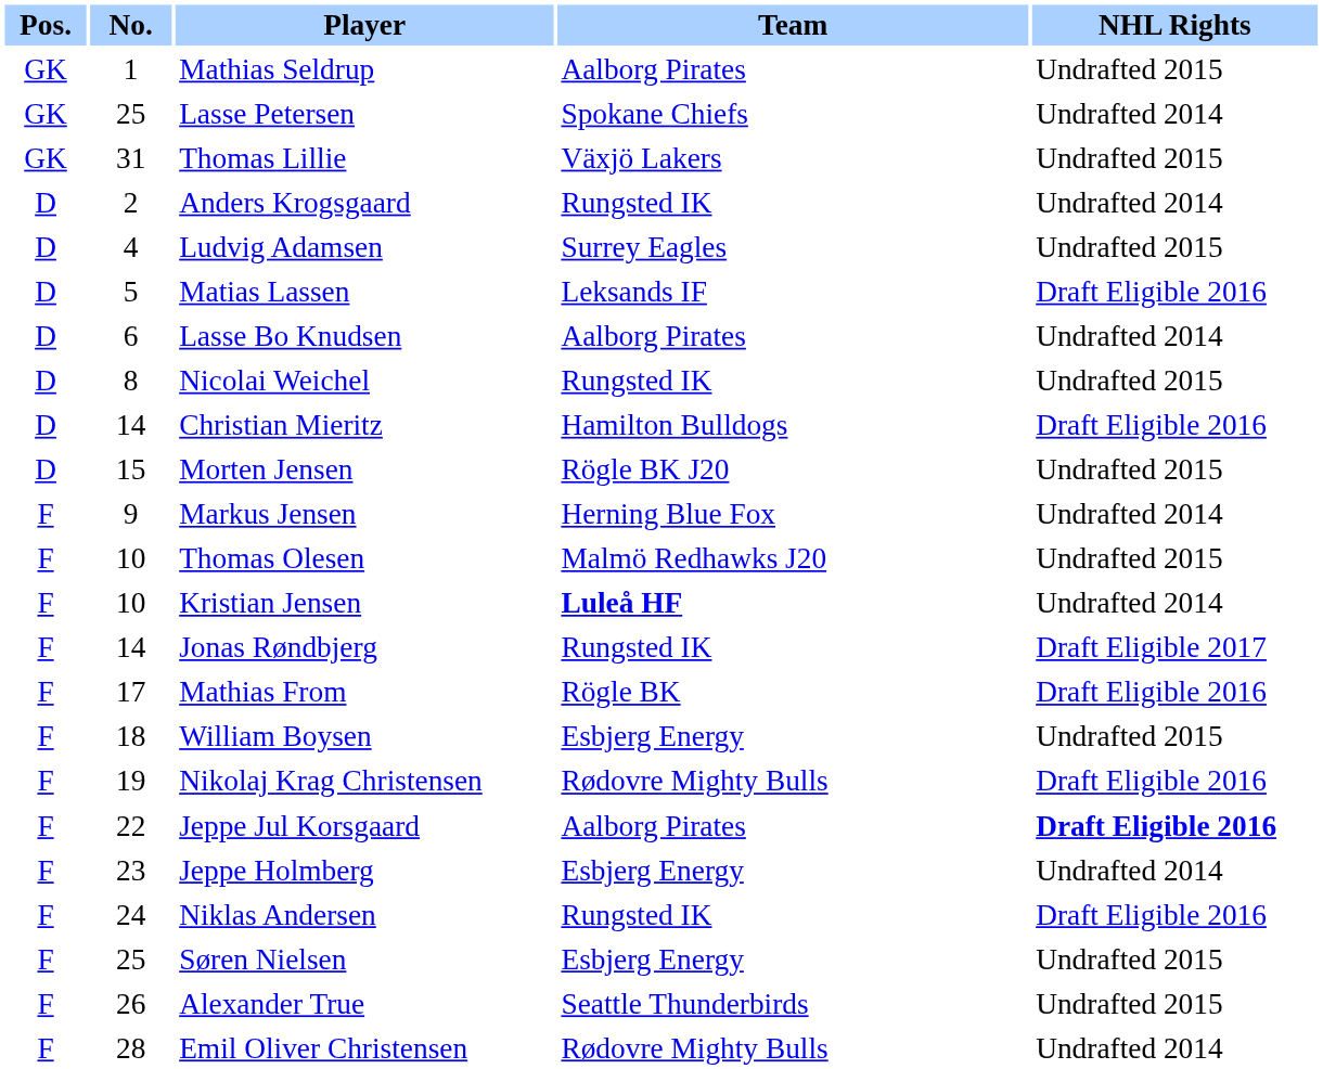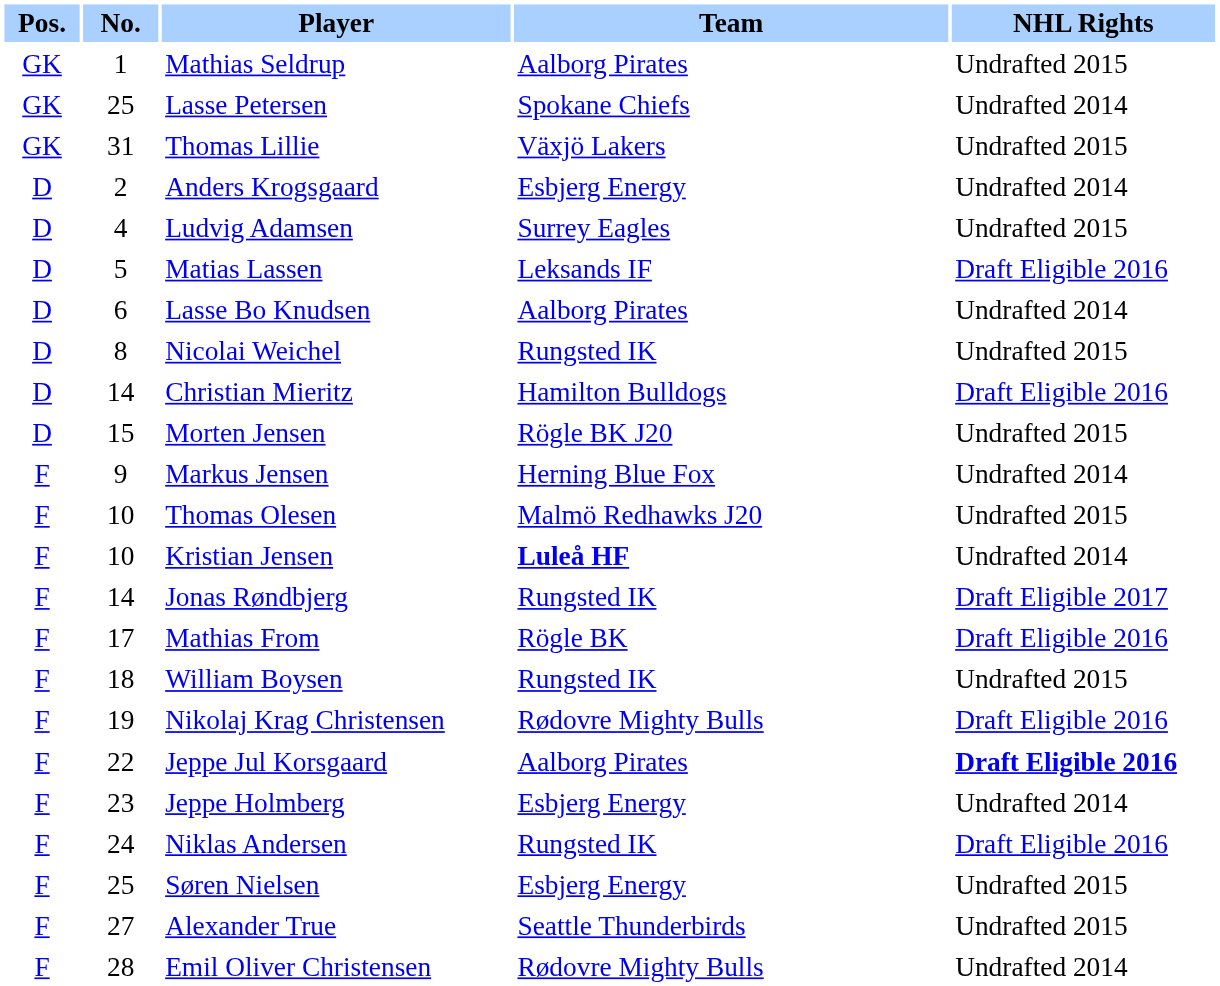Anders Krogsgaard | Team: Rungsted IK -> Esbjerg Energy
William Boysen | Team: Esbjerg Energy -> Rungsted IK
Alexander True | No.: 26 -> 27
